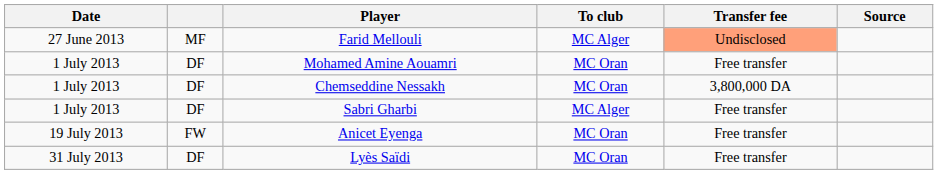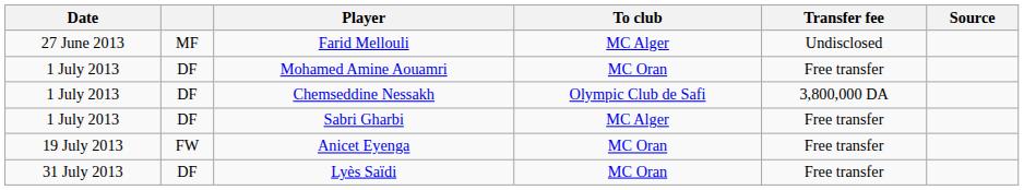Farid Mellouli | Transfer fee: lightsalmon background -> no background
Chemseddine Nessakh | To club: MC Oran -> Olympic Club de Safi
